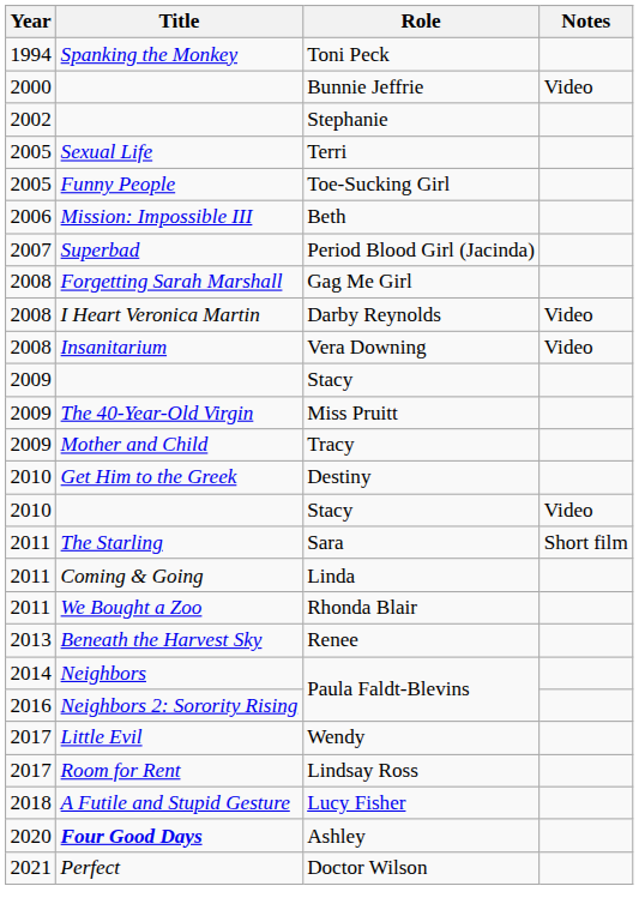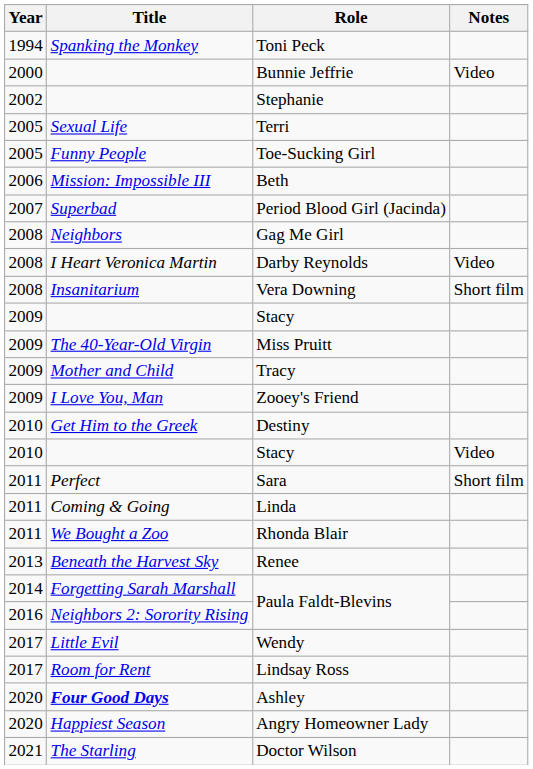Gag Me Girl | Title: Forgetting Sarah Marshall -> Neighbors
Vera Downing | Notes: Video -> Short film
+ row: 2009 | I Love You, Man | Zooey's Friend
Sara | Title: The Starling -> Perfect
2014 / Paula Faldt-Blevins | Title: Neighbors -> Forgetting Sarah Marshall
- row: 2018 | A Futile and Stupid Gesture | Lucy Fisher
+ row: 2020 | Happiest Season | Angry Homeowner Lady
Doctor Wilson | Title: Perfect -> The Starling
